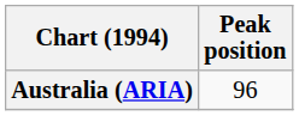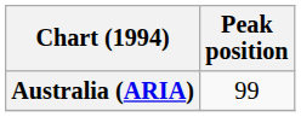Australia (ARIA) | Peak position: 96 -> 99
